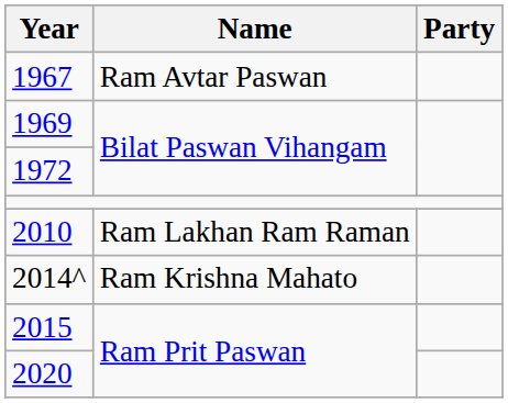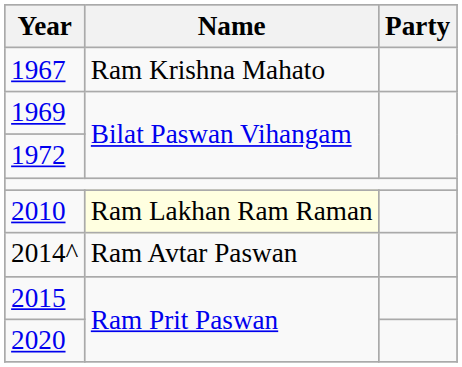1967 | Name: Ram Avtar Paswan -> Ram Krishna Mahato
2010 | Name: no background -> lightyellow background
2014^ | Name: Ram Krishna Mahato -> Ram Avtar Paswan
